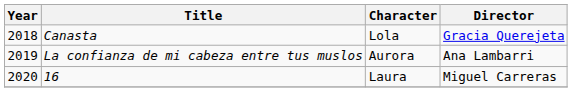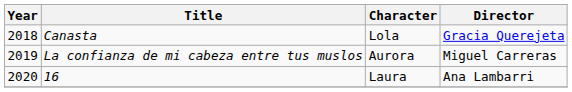La confianza de mi cabeza entre tus muslos | Director: Ana Lambarri -> Miguel Carreras
16 | Director: Miguel Carreras -> Ana Lambarri
